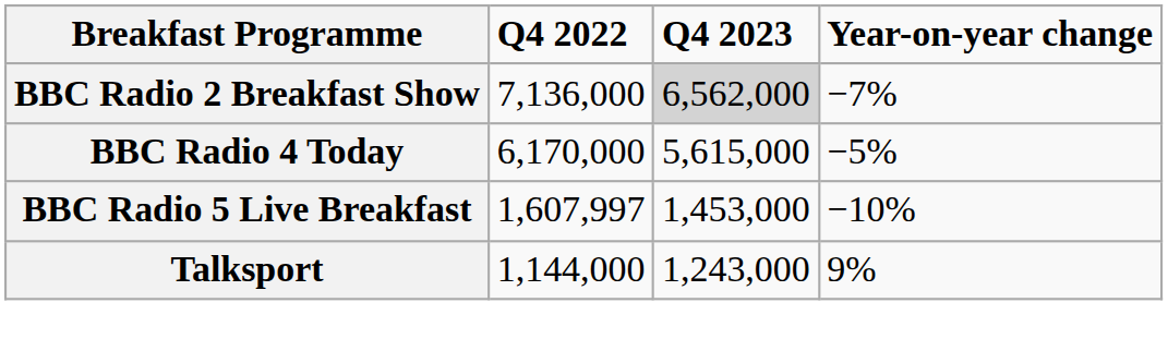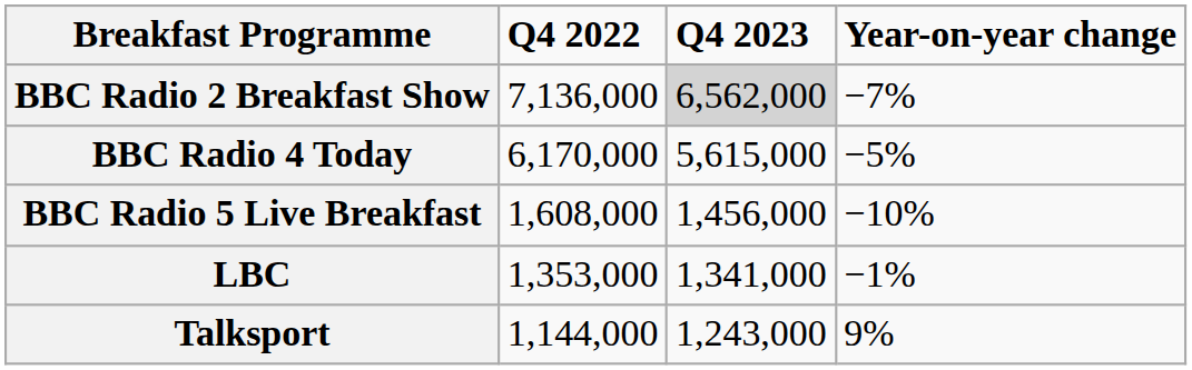BBC Radio 5 Live Breakfast | Q4 2022: 1,607,997 -> 1,608,000
BBC Radio 5 Live Breakfast | Q4 2023: 1,453,000 -> 1,456,000
+ row: LBC | 1,353,000 | 1,341,000 | −1%
